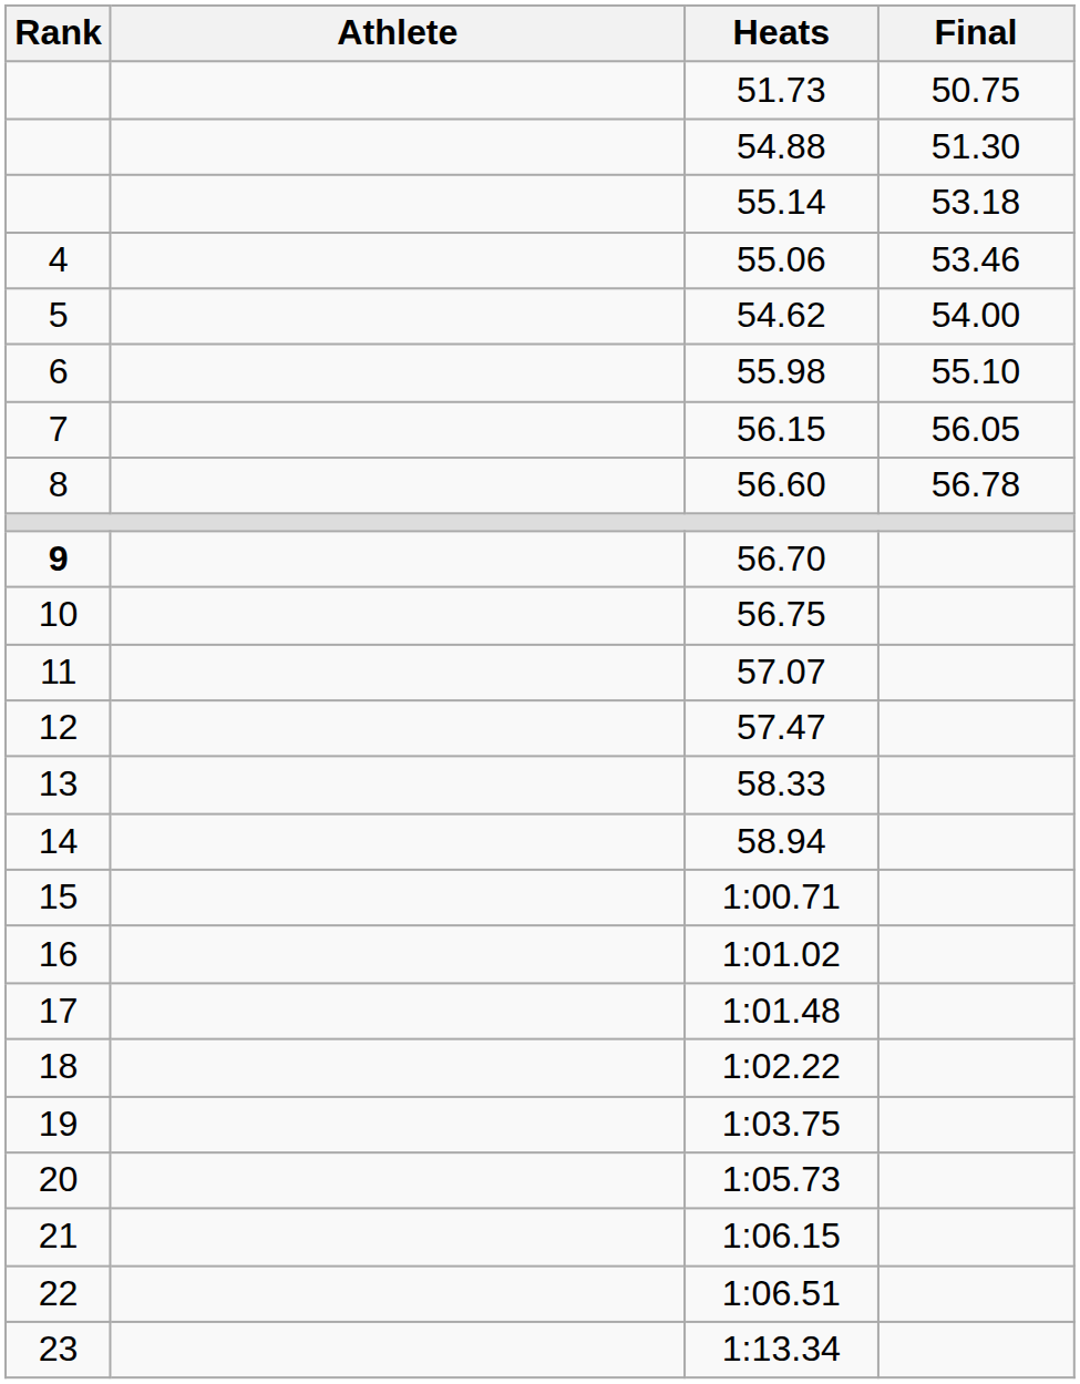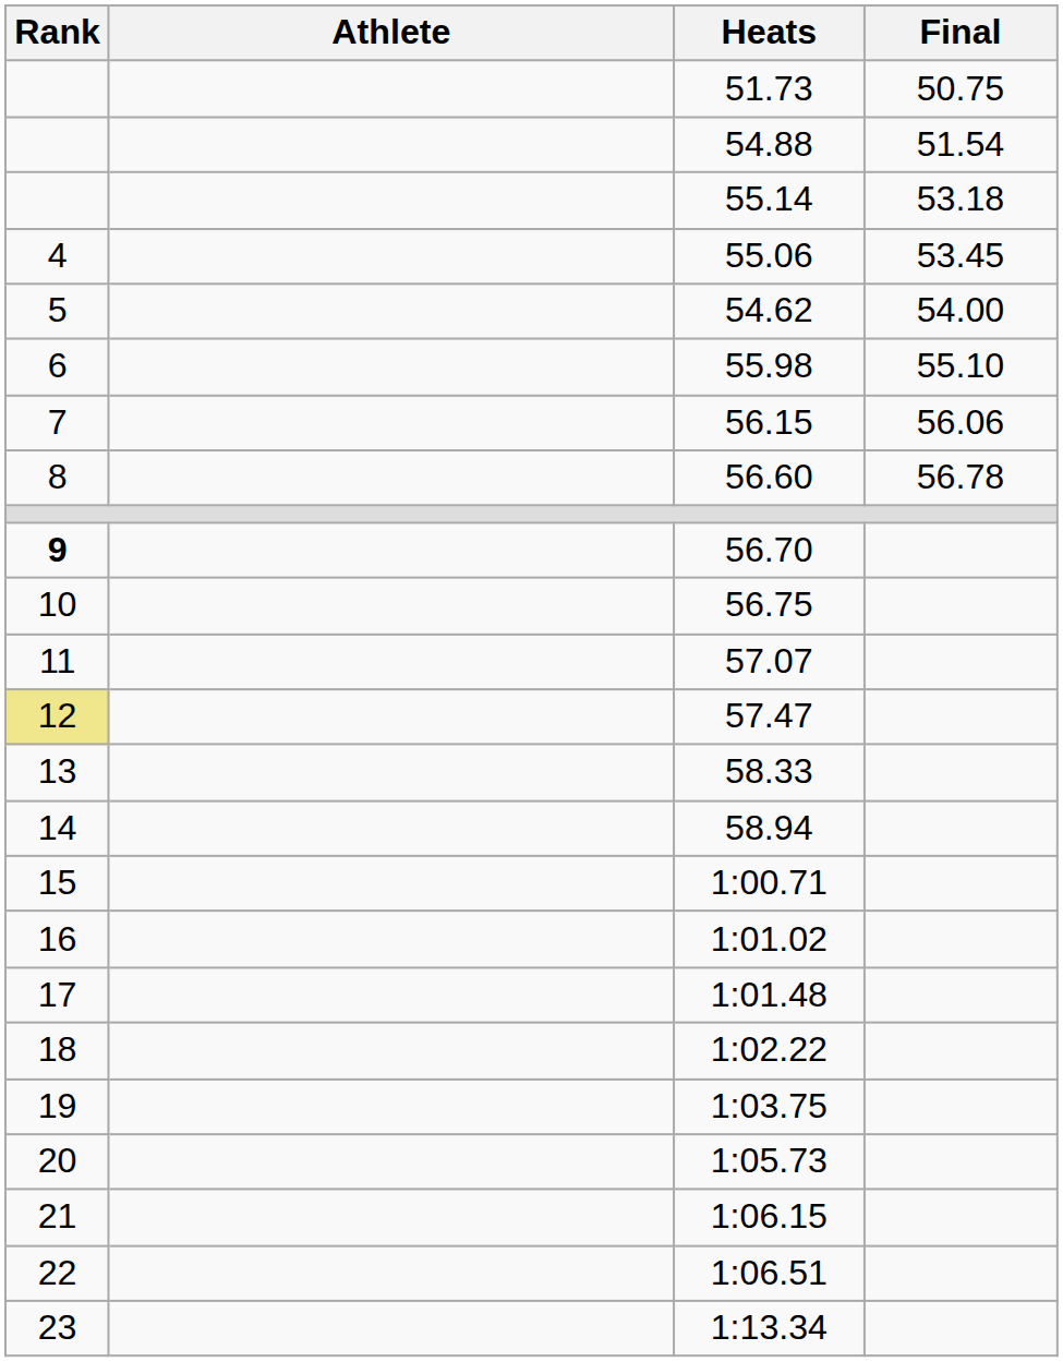54.88 | Final: 51.30 -> 51.54
55.06 | Final: 53.46 -> 53.45
56.15 | Final: 56.05 -> 56.06
57.47 | Rank: no background -> khaki background
